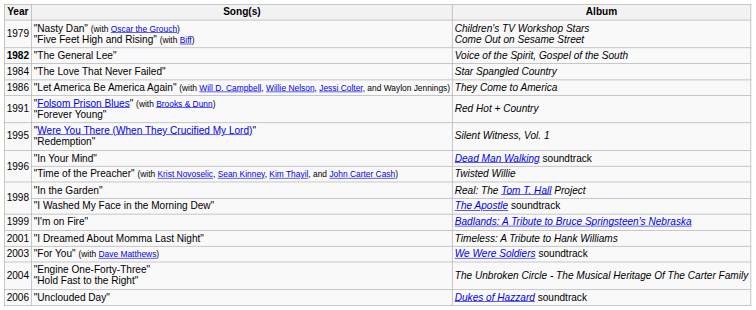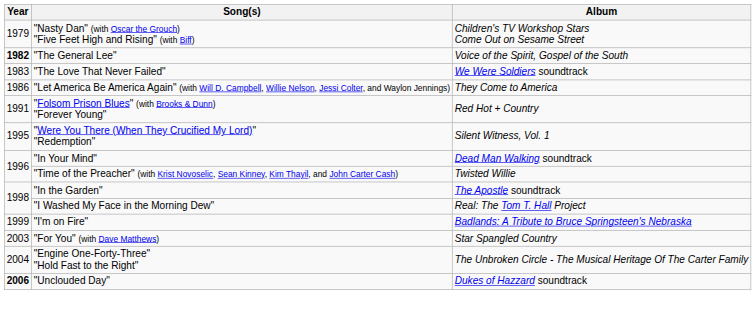"The Love That Never Failed" | Year: 1984 -> 1983
"The Love That Never Failed" | Album: Star Spangled Country -> We Were Soldiers soundtrack
"In the Garden" | Album: Real: The Tom T. Hall Project -> The Apostle soundtrack
"I Washed My Face in the Morning Dew" | Album: The Apostle soundtrack -> Real: The Tom T. Hall Project
- row: 2001 | "I Dreamed About Momma Last Night" | Timeless: A Tribute to Hank Williams
"For You" (with Dave Matthews) | Album: We Were Soldiers soundtrack -> Star Spangled Country
"Unclouded Day" | Year: normal -> bold
